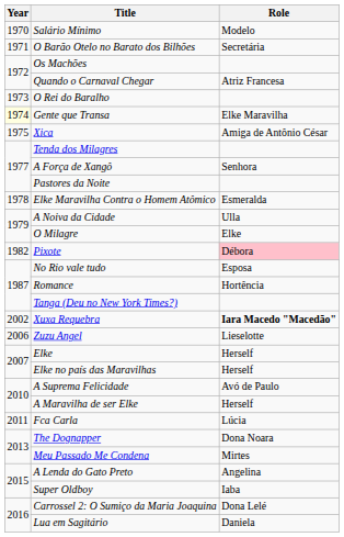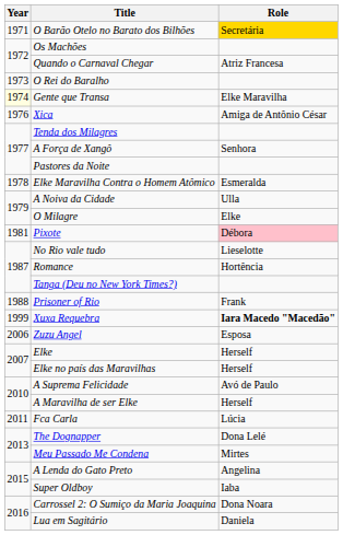- row: 1970 | Salário Mínimo | Modelo
O Barão Otelo no Barato dos Bilhões | Role: no background -> gold background
Xica | Year: 1975 -> 1976
Pixote | Year: 1982 -> 1981
No Rio vale tudo | Role: Esposa -> Lieselotte
+ row: 1988 | Prisoner of Rio | Frank
Xuxa Requebra | Year: 2002 -> 1999
Zuzu Angel | Role: Lieselotte -> Esposa
The Dognapper | Role: Dona Noara -> Dona Lelé
Carrossel 2: O Sumiço da Maria Joaquina | Role: Dona Lelé -> Dona Noara
